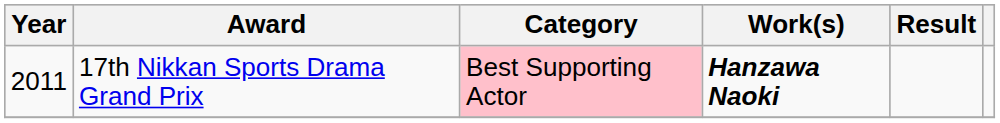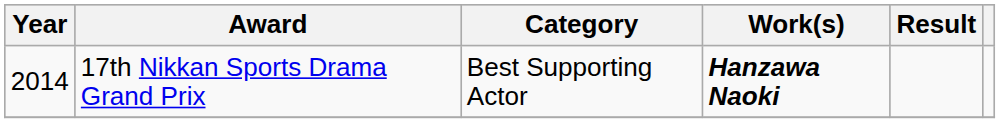17th Nikkan Sports Drama Grand Prix | Year: 2011 -> 2014
17th Nikkan Sports Drama Grand Prix | Category: pink background -> no background
